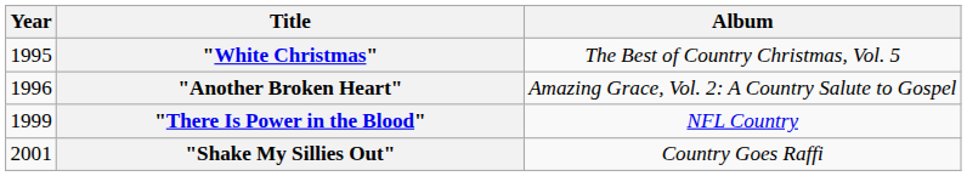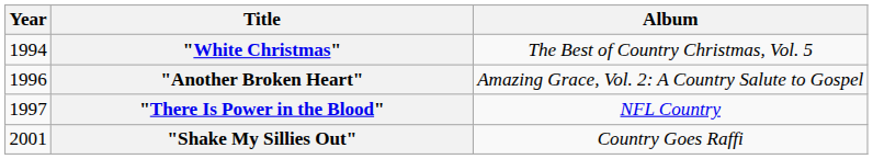"White Christmas" | Year: 1995 -> 1994
"There Is Power in the Blood" | Year: 1999 -> 1997
